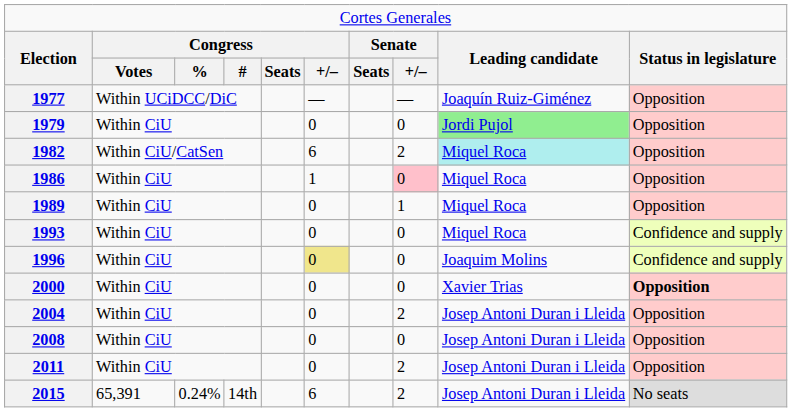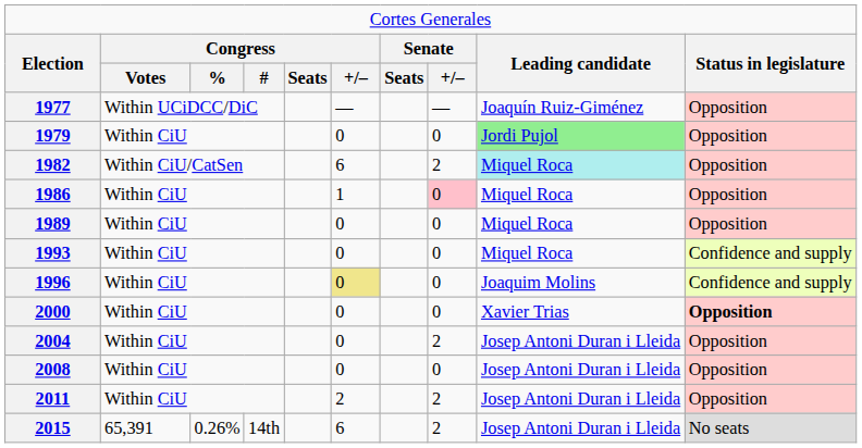1989 | column 8: 1 -> 0
2011 | column 6: 0 -> 2
2015 | column 3: 0.24% -> 0.26%
